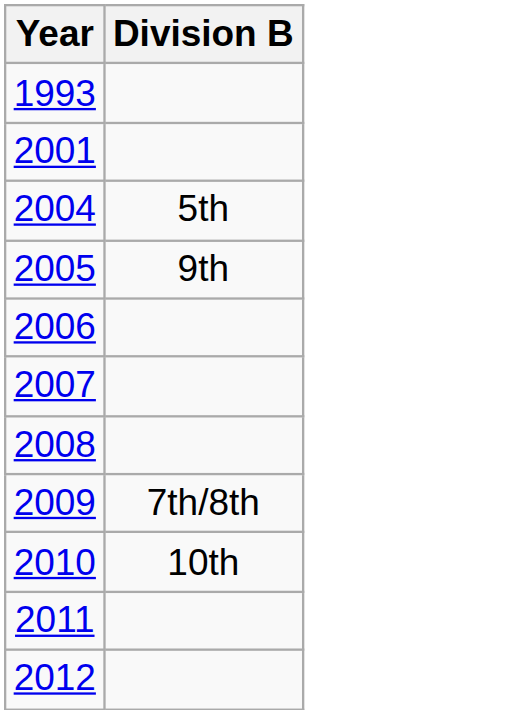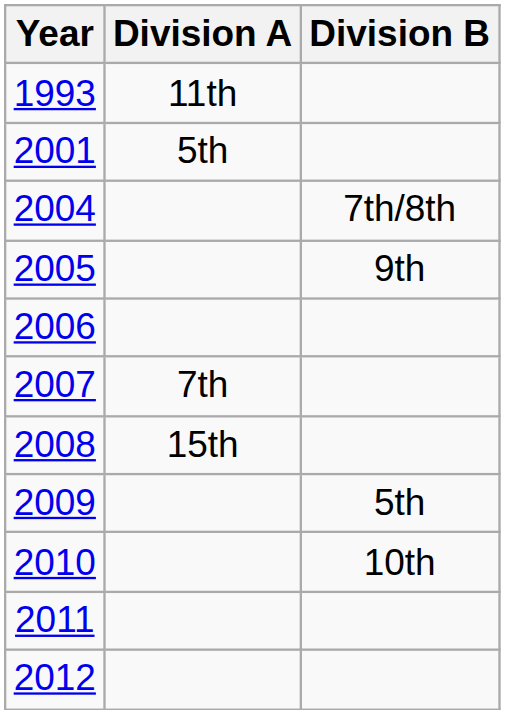+ column: Division A | 11th | 5th | 7th | 15th
2004 | Division B: 5th -> 7th/8th
2009 | Division B: 7th/8th -> 5th
